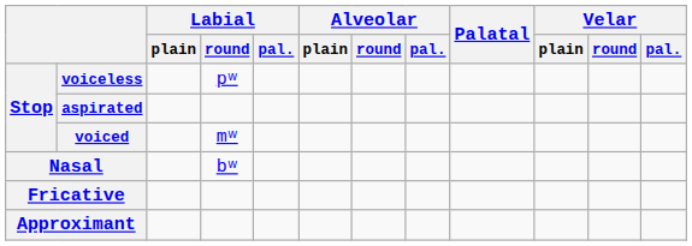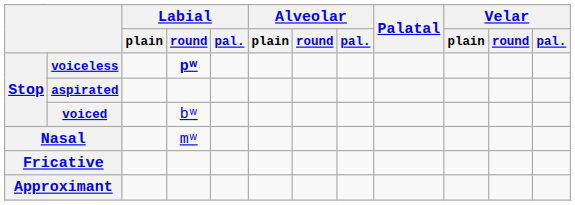voiceless | Labial / round: normal -> bold
voiced | Labial / round: mʷ -> bʷ
Nasal | Labial / round: bʷ -> mʷ
